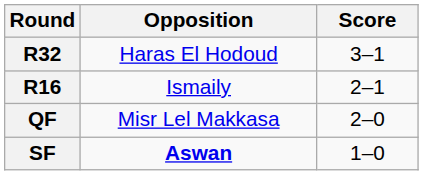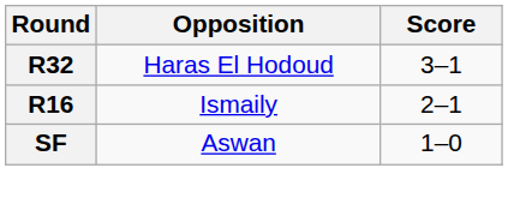- row: QF | Misr Lel Makkasa | 2–0
SF | Opposition: bold -> normal
